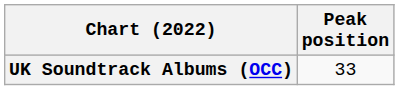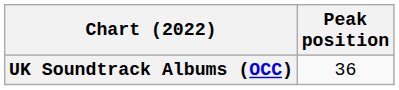UK Soundtrack Albums (OCC) | Peak position: 33 -> 36
